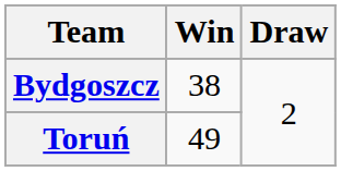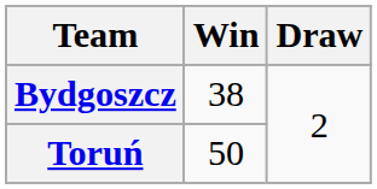Toruń | Win: 49 -> 50
